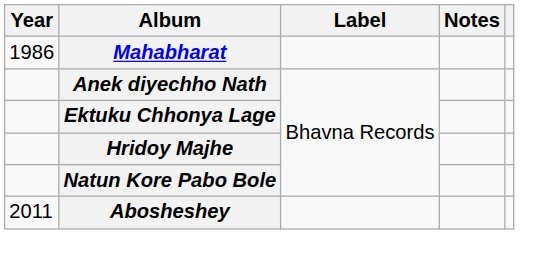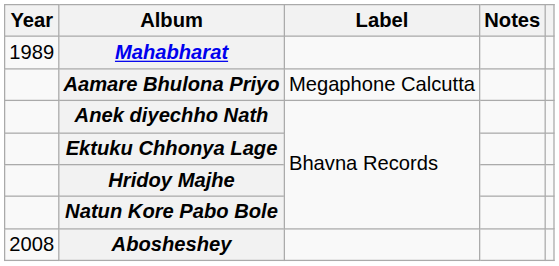Mahabharat | Year: 1986 -> 1989
+ row: Aamare Bhulona Priyo | Megaphone Calcutta
Abosheshey | Year: 2011 -> 2008
